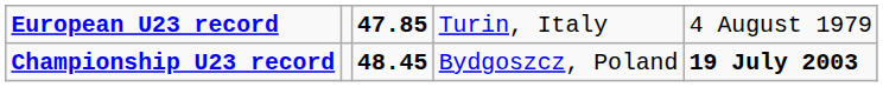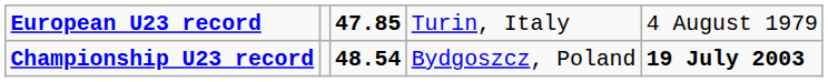Championship U23 record | column 3: 48.45 -> 48.54
